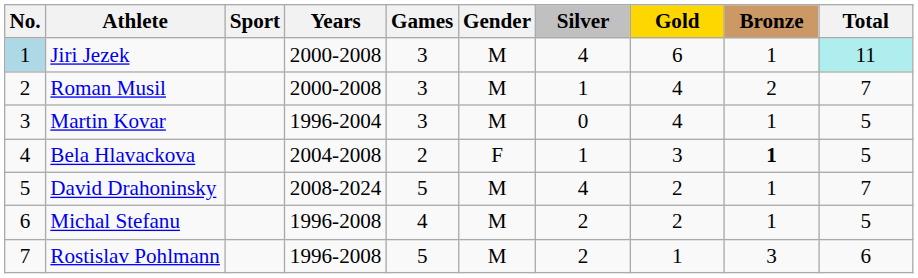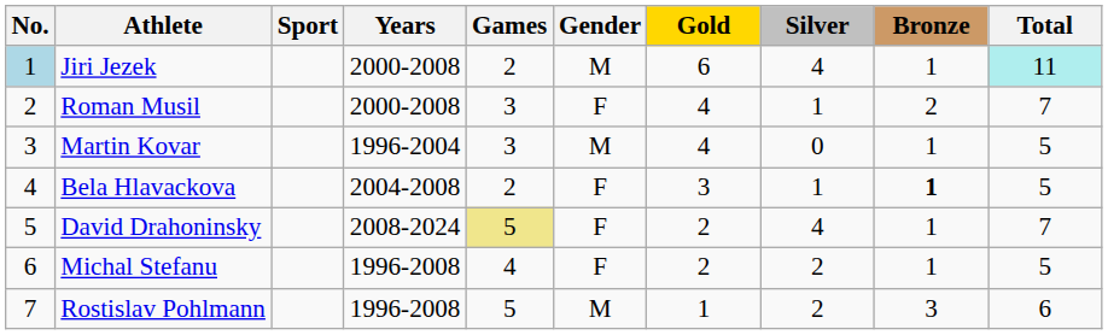columns swapped: Gold <-> Silver
Jiri Jezek | Games: 3 -> 2
Roman Musil | Gender: M -> F
David Drahoninsky | Games: no background -> khaki background
David Drahoninsky | Gender: M -> F
Michal Stefanu | Gender: M -> F
